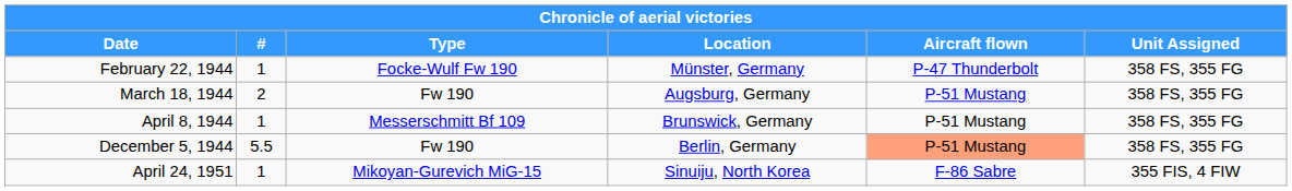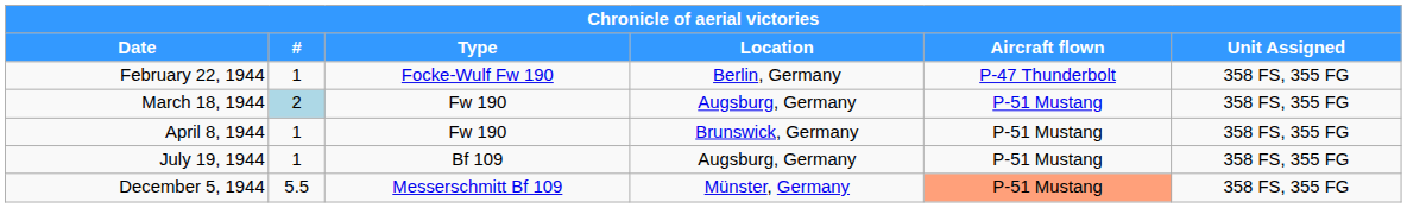February 22, 1944 | Location: Münster, Germany -> Berlin, Germany
March 18, 1944 | #: no background -> lightblue background
April 8, 1944 | Type: Messerschmitt Bf 109 -> Fw 190
+ row: July 19, 1944 | 1 | Bf 109 | Augsburg, Germany | P-51 Mustang | 358 FS, 355 FG
December 5, 1944 | Type: Fw 190 -> Messerschmitt Bf 109
December 5, 1944 | Location: Berlin, Germany -> Münster, Germany
- row: April 24, 1951 | 1 | Mikoyan-Gurevich MiG-15 | Sinuiju, North Korea | F-86 Sabre | 355 FIS, 4 FIW
